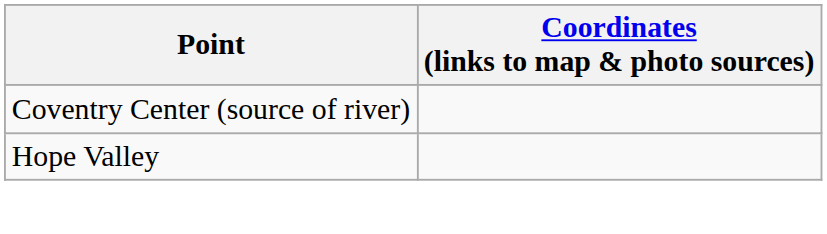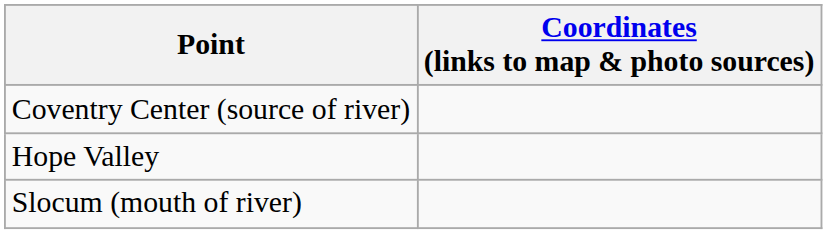+ row: Slocum (mouth of river)
